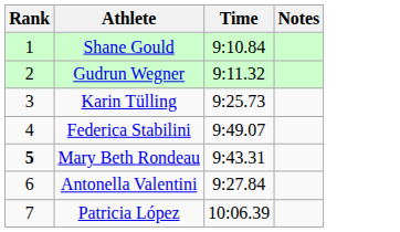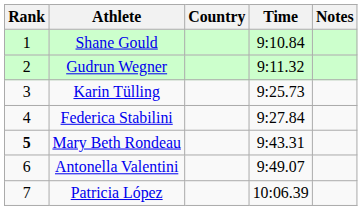+ column: Country
Federica Stabilini | Time: 9:49.07 -> 9:27.84
Antonella Valentini | Time: 9:27.84 -> 9:49.07
